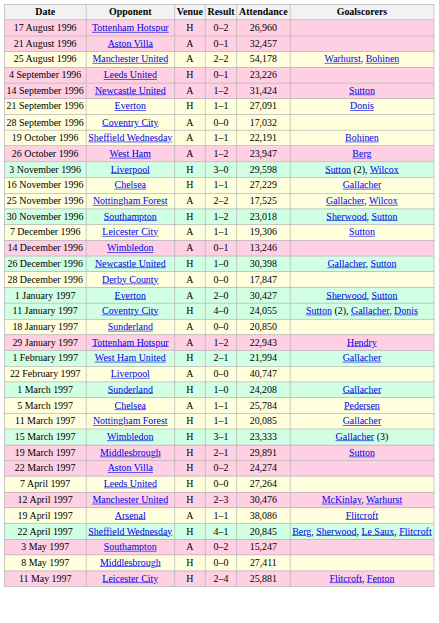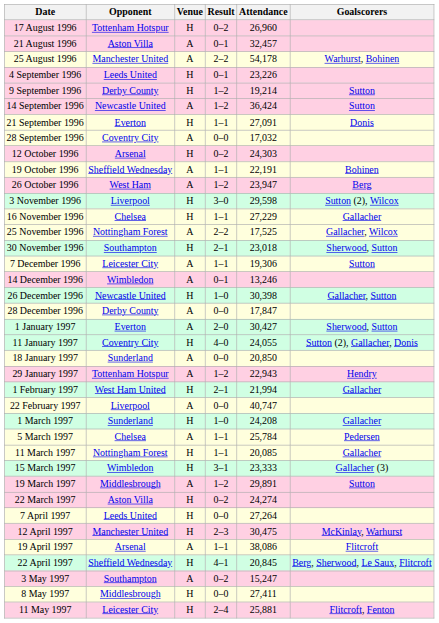+ row: 9 September 1996 | Derby County | H | 1–2 | 19,214 | Sutton
14 September 1996 | Attendance: 31,424 -> 36,424
+ row: 12 October 1996 | Arsenal | H | 0–2 | 24,303
30 November 1996 | Result: 1–2 -> 2–1
19 March 1997 | Venue: H -> A
19 March 1997 | Result: 2–1 -> 1–2
12 April 1997 | Attendance: 30,476 -> 30,475
